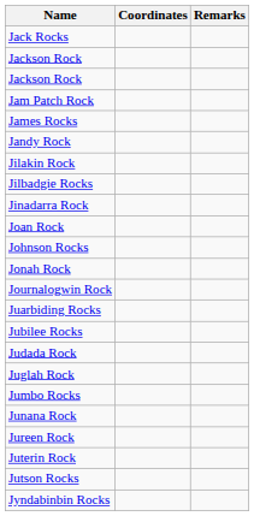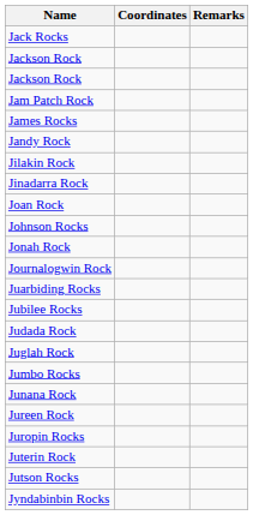- row: Jilbadgie Rocks
+ row: Juropin Rocks
